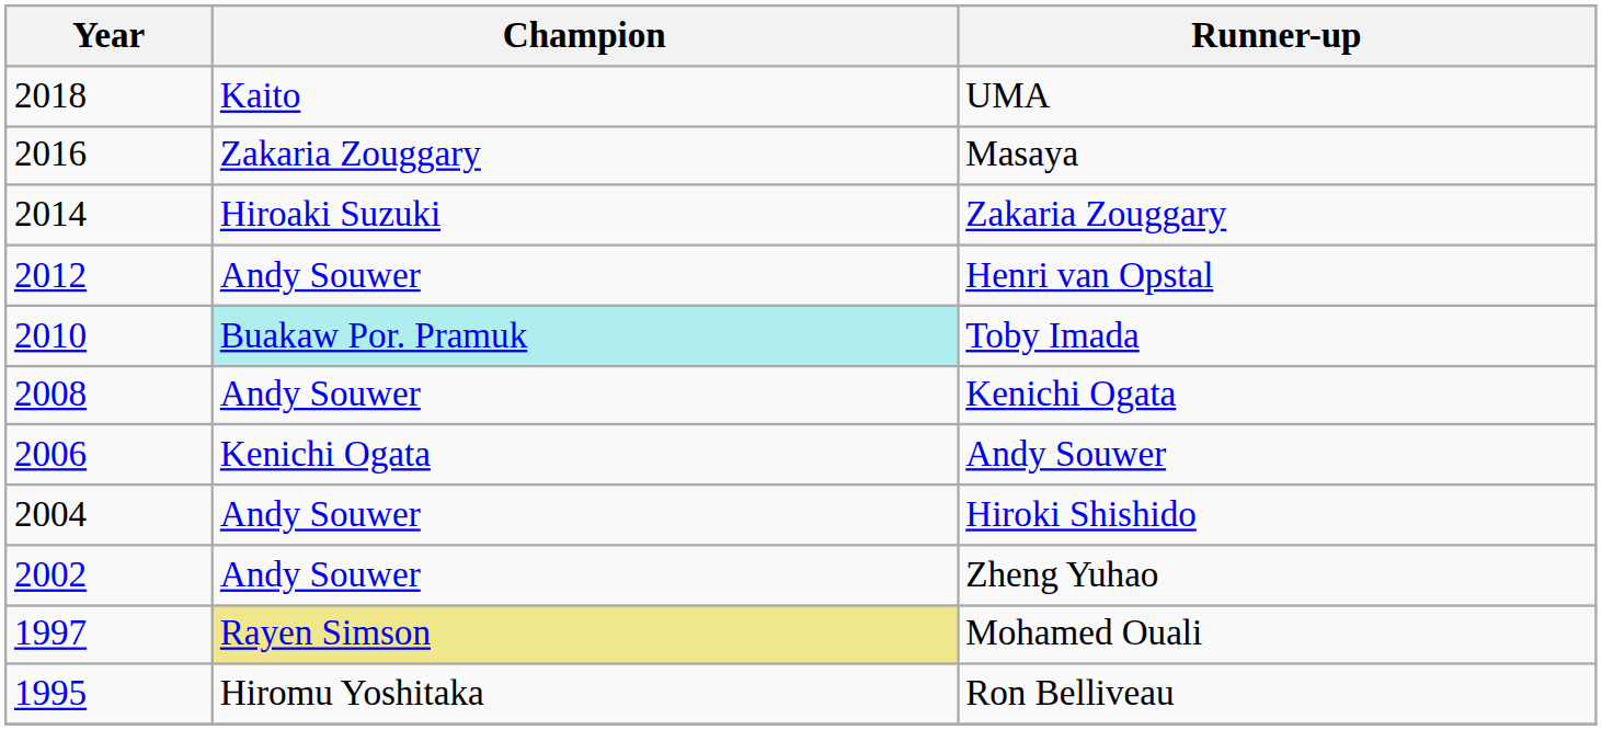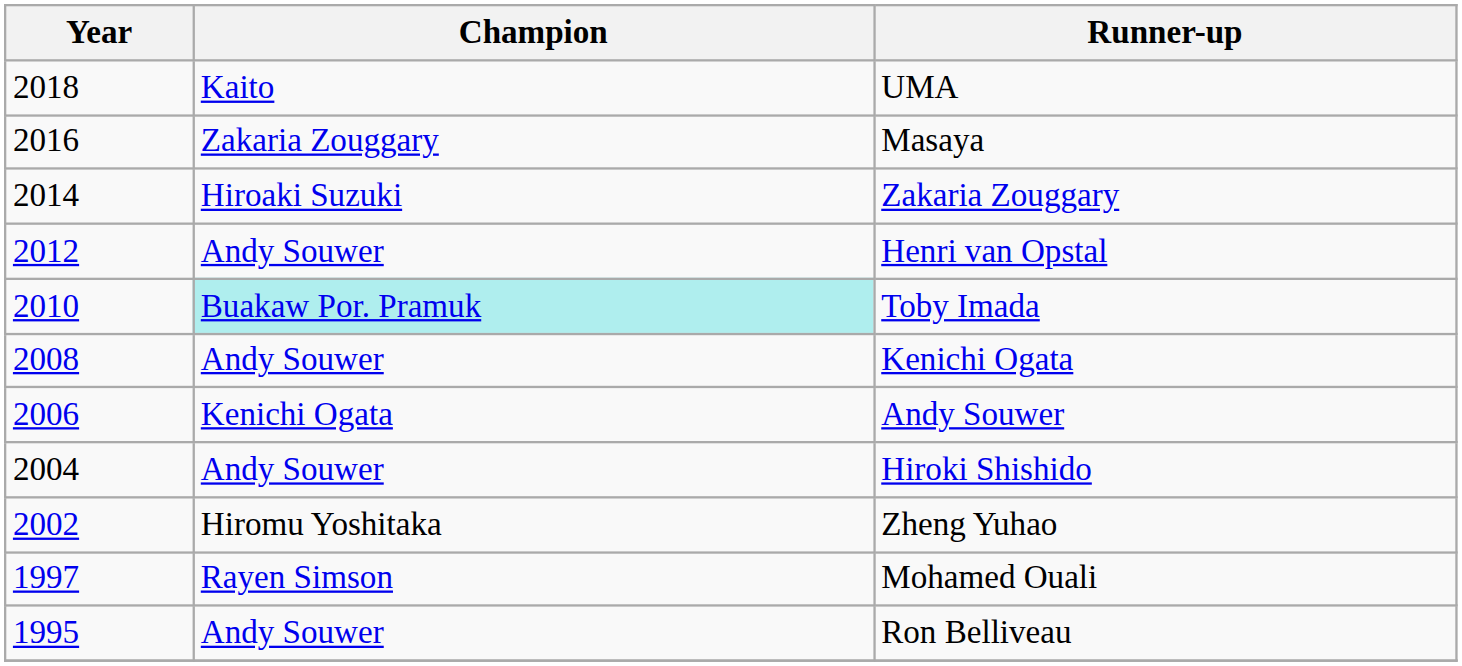Zheng Yuhao | Champion: Andy Souwer -> Hiromu Yoshitaka
Mohamed Ouali | Champion: khaki background -> no background
Ron Belliveau | Champion: Hiromu Yoshitaka -> Andy Souwer
